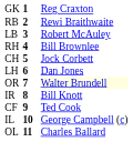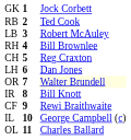GK | column 3: Reg Craxton -> Jock Corbett
RB | column 3: Rewi Braithwaite -> Ted Cook
CH | column 3: Jock Corbett -> Reg Craxton
CF | column 3: Ted Cook -> Rewi Braithwaite
